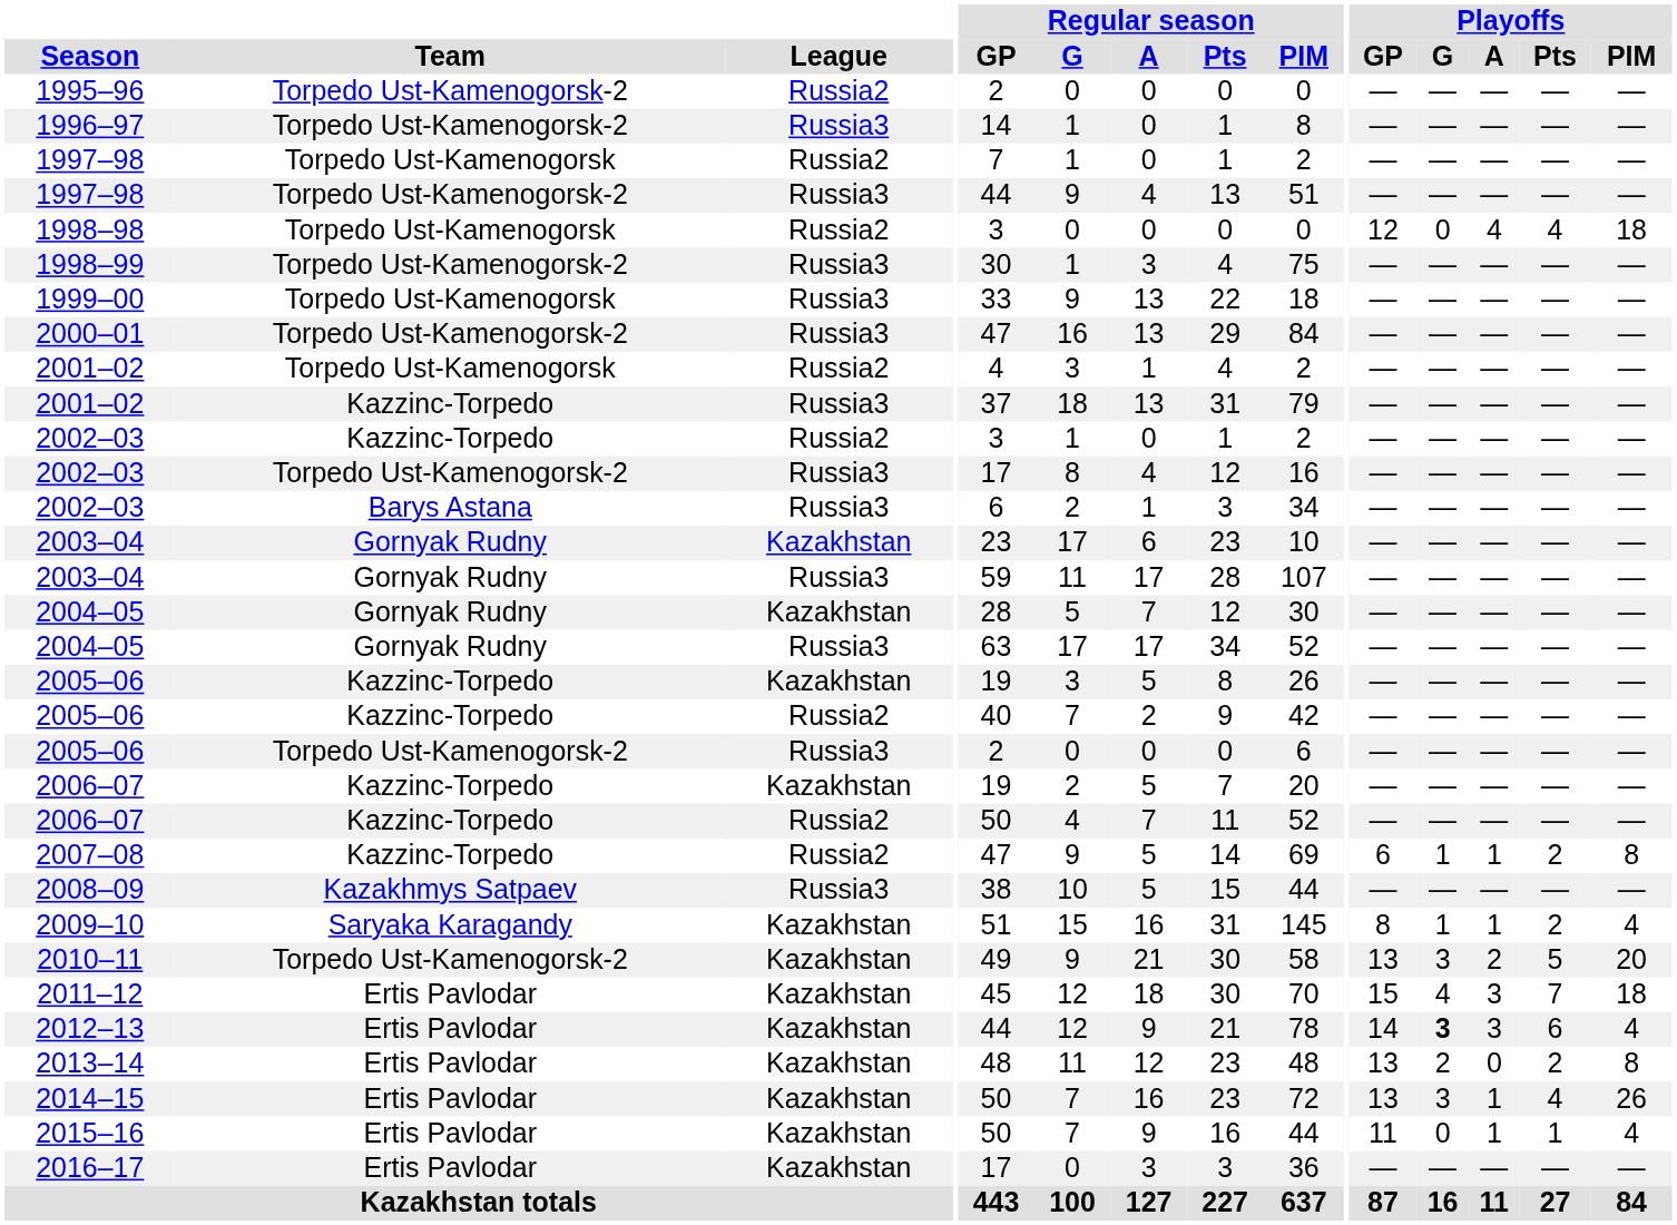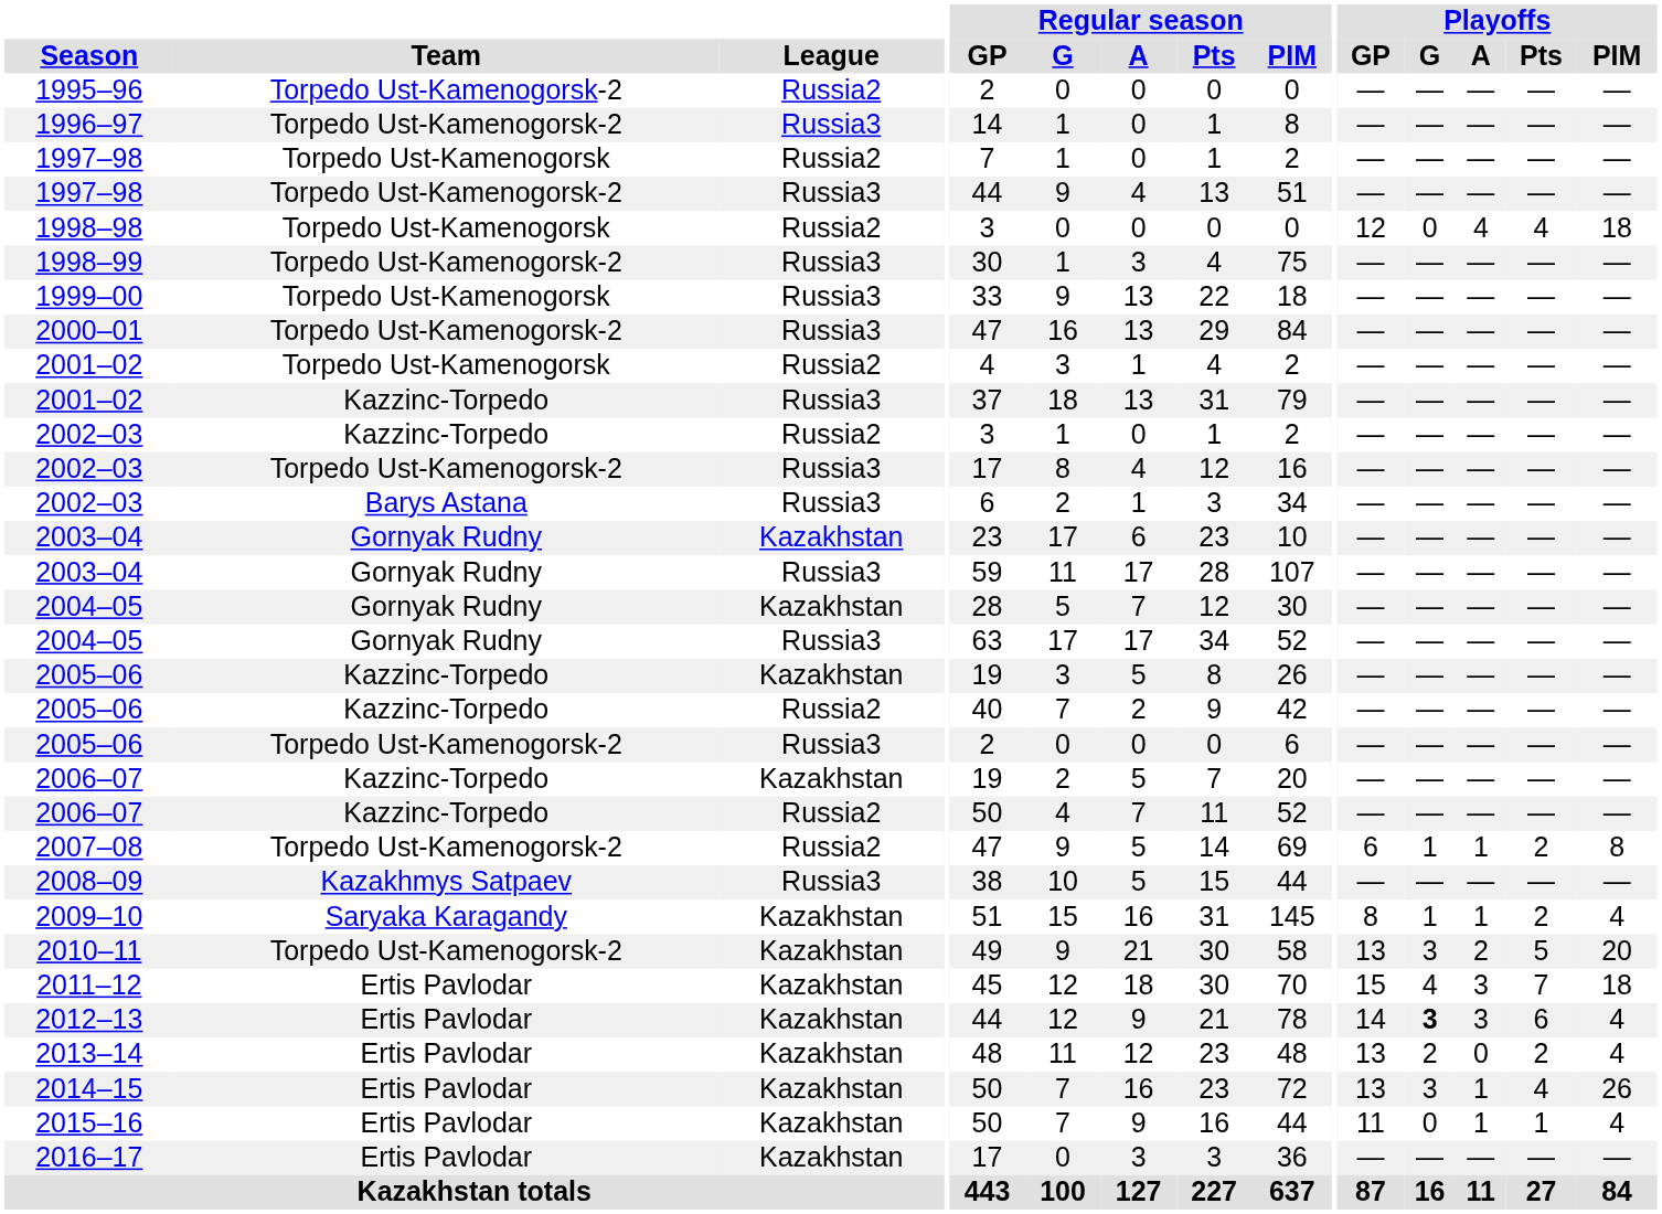2007–08 | Team: Kazzinc-Torpedo -> Torpedo Ust-Kamenogorsk-2
2013–14 | Playoffs / PIM: 8 -> 4
